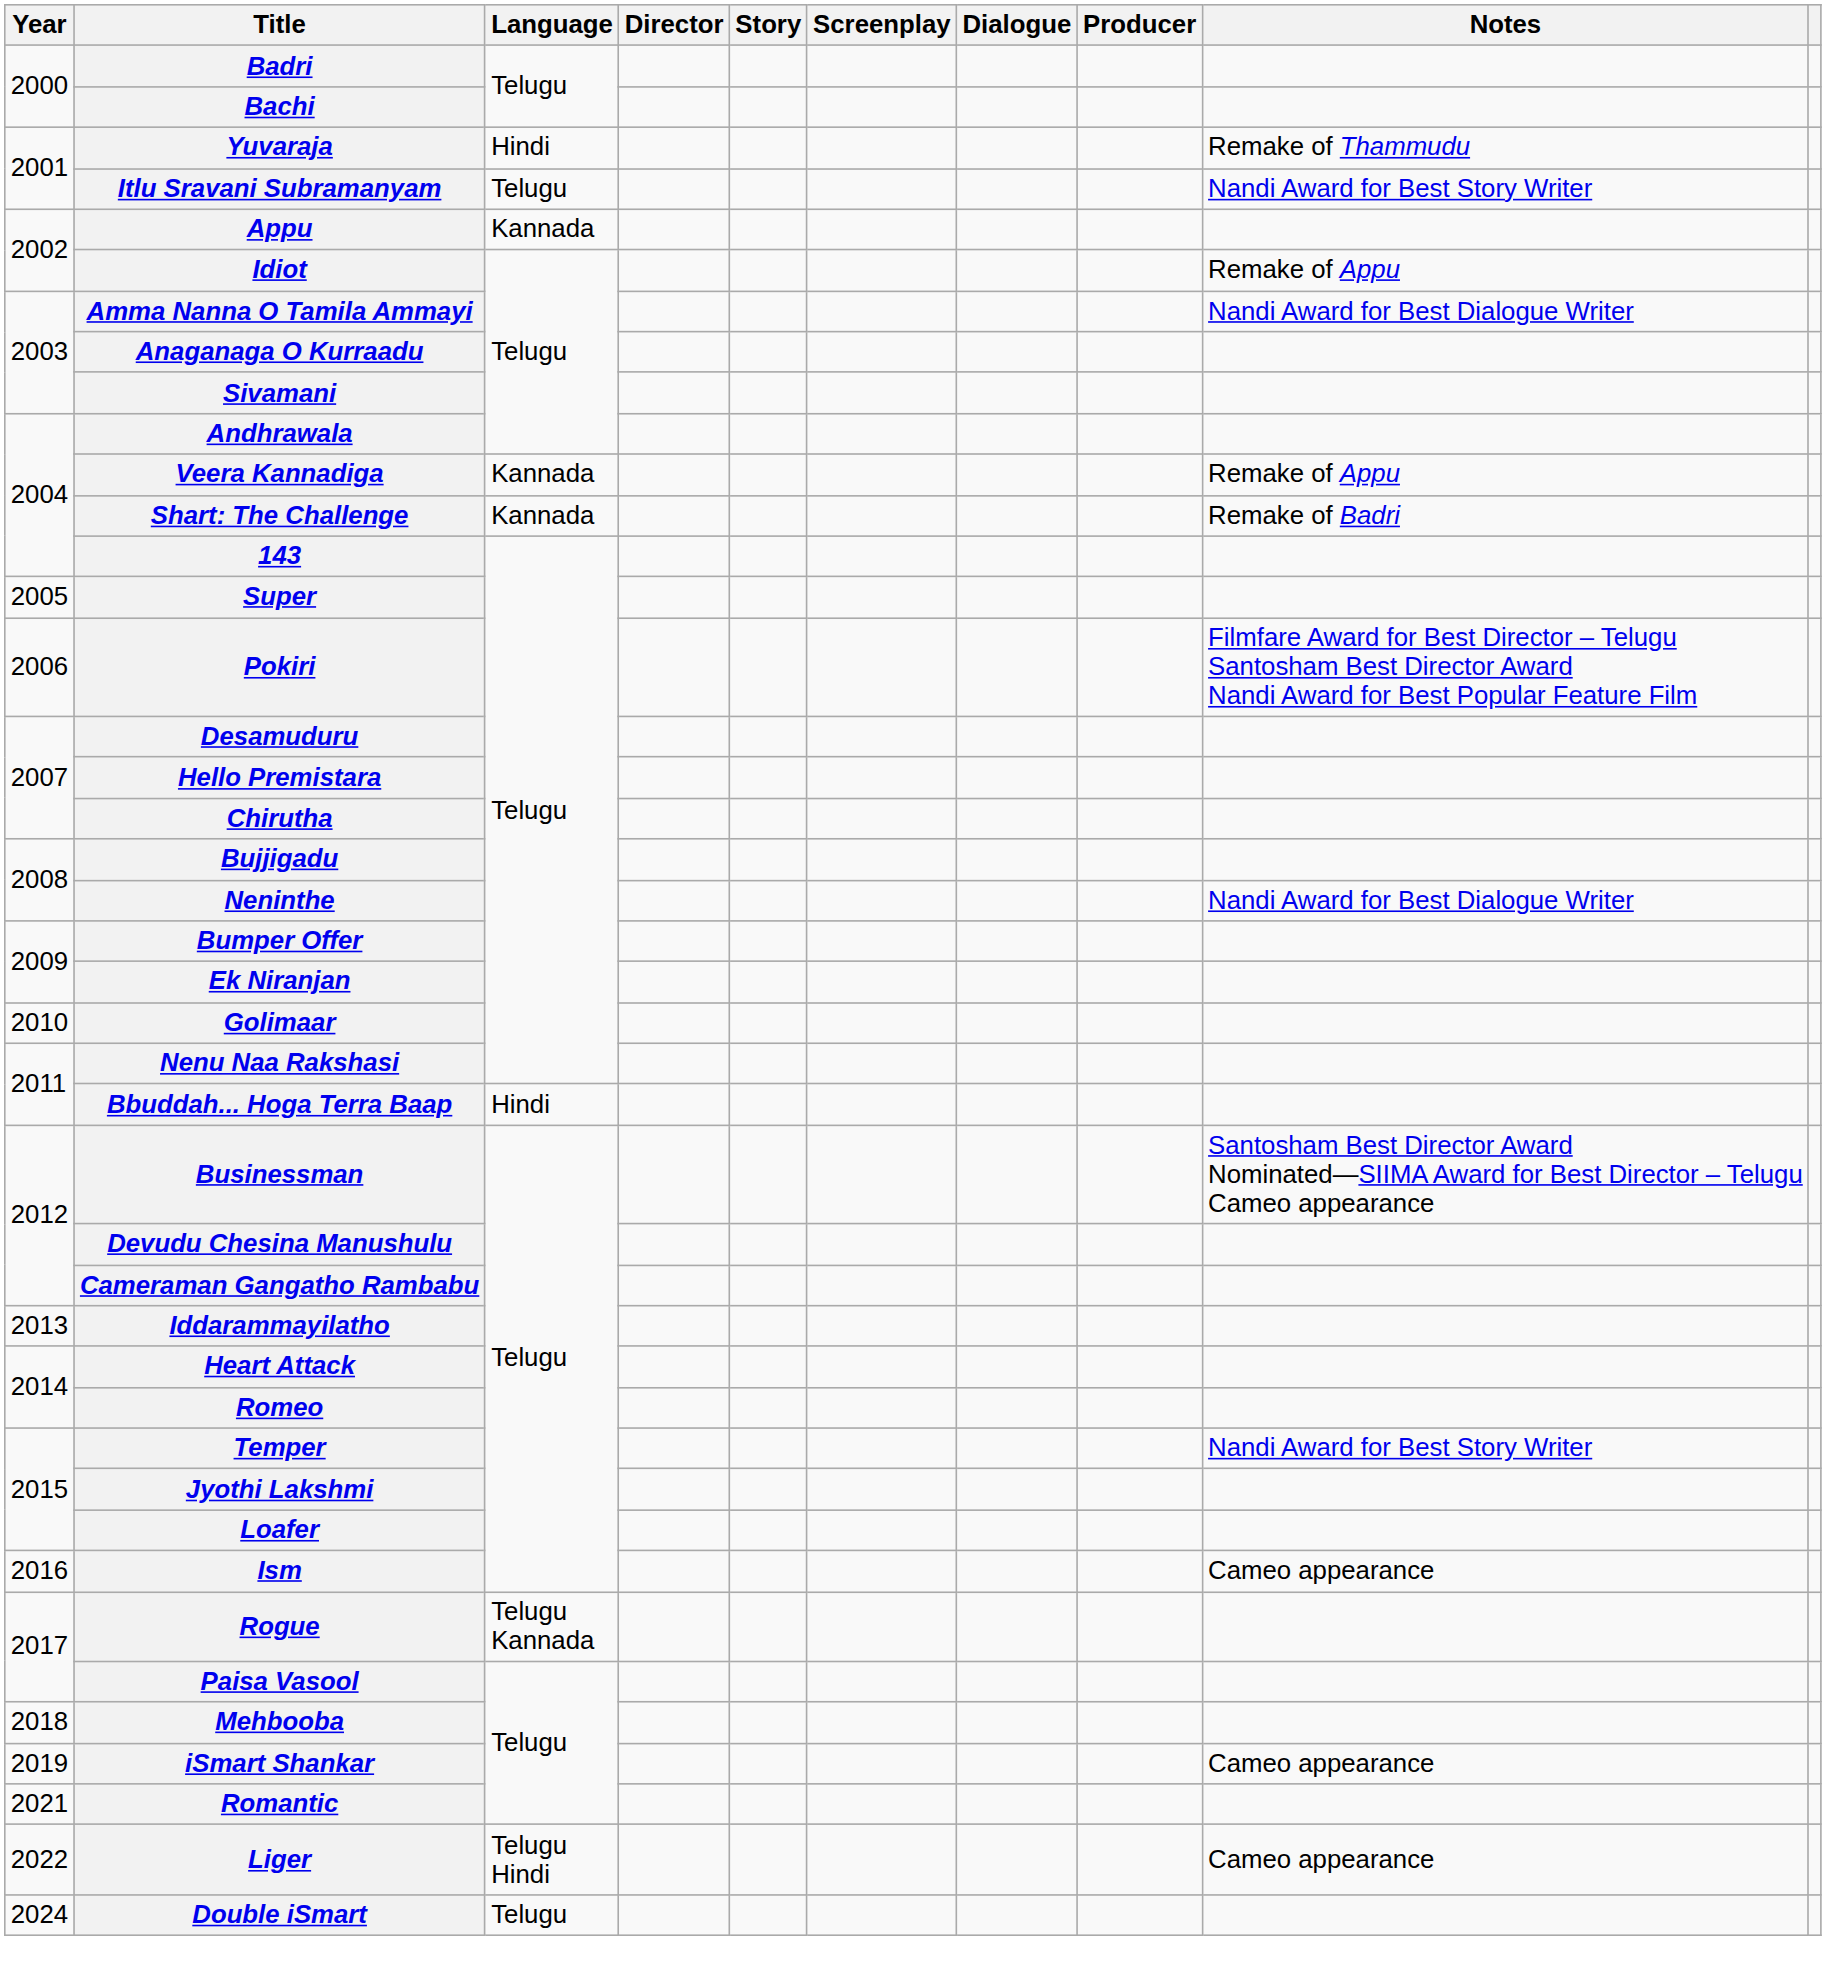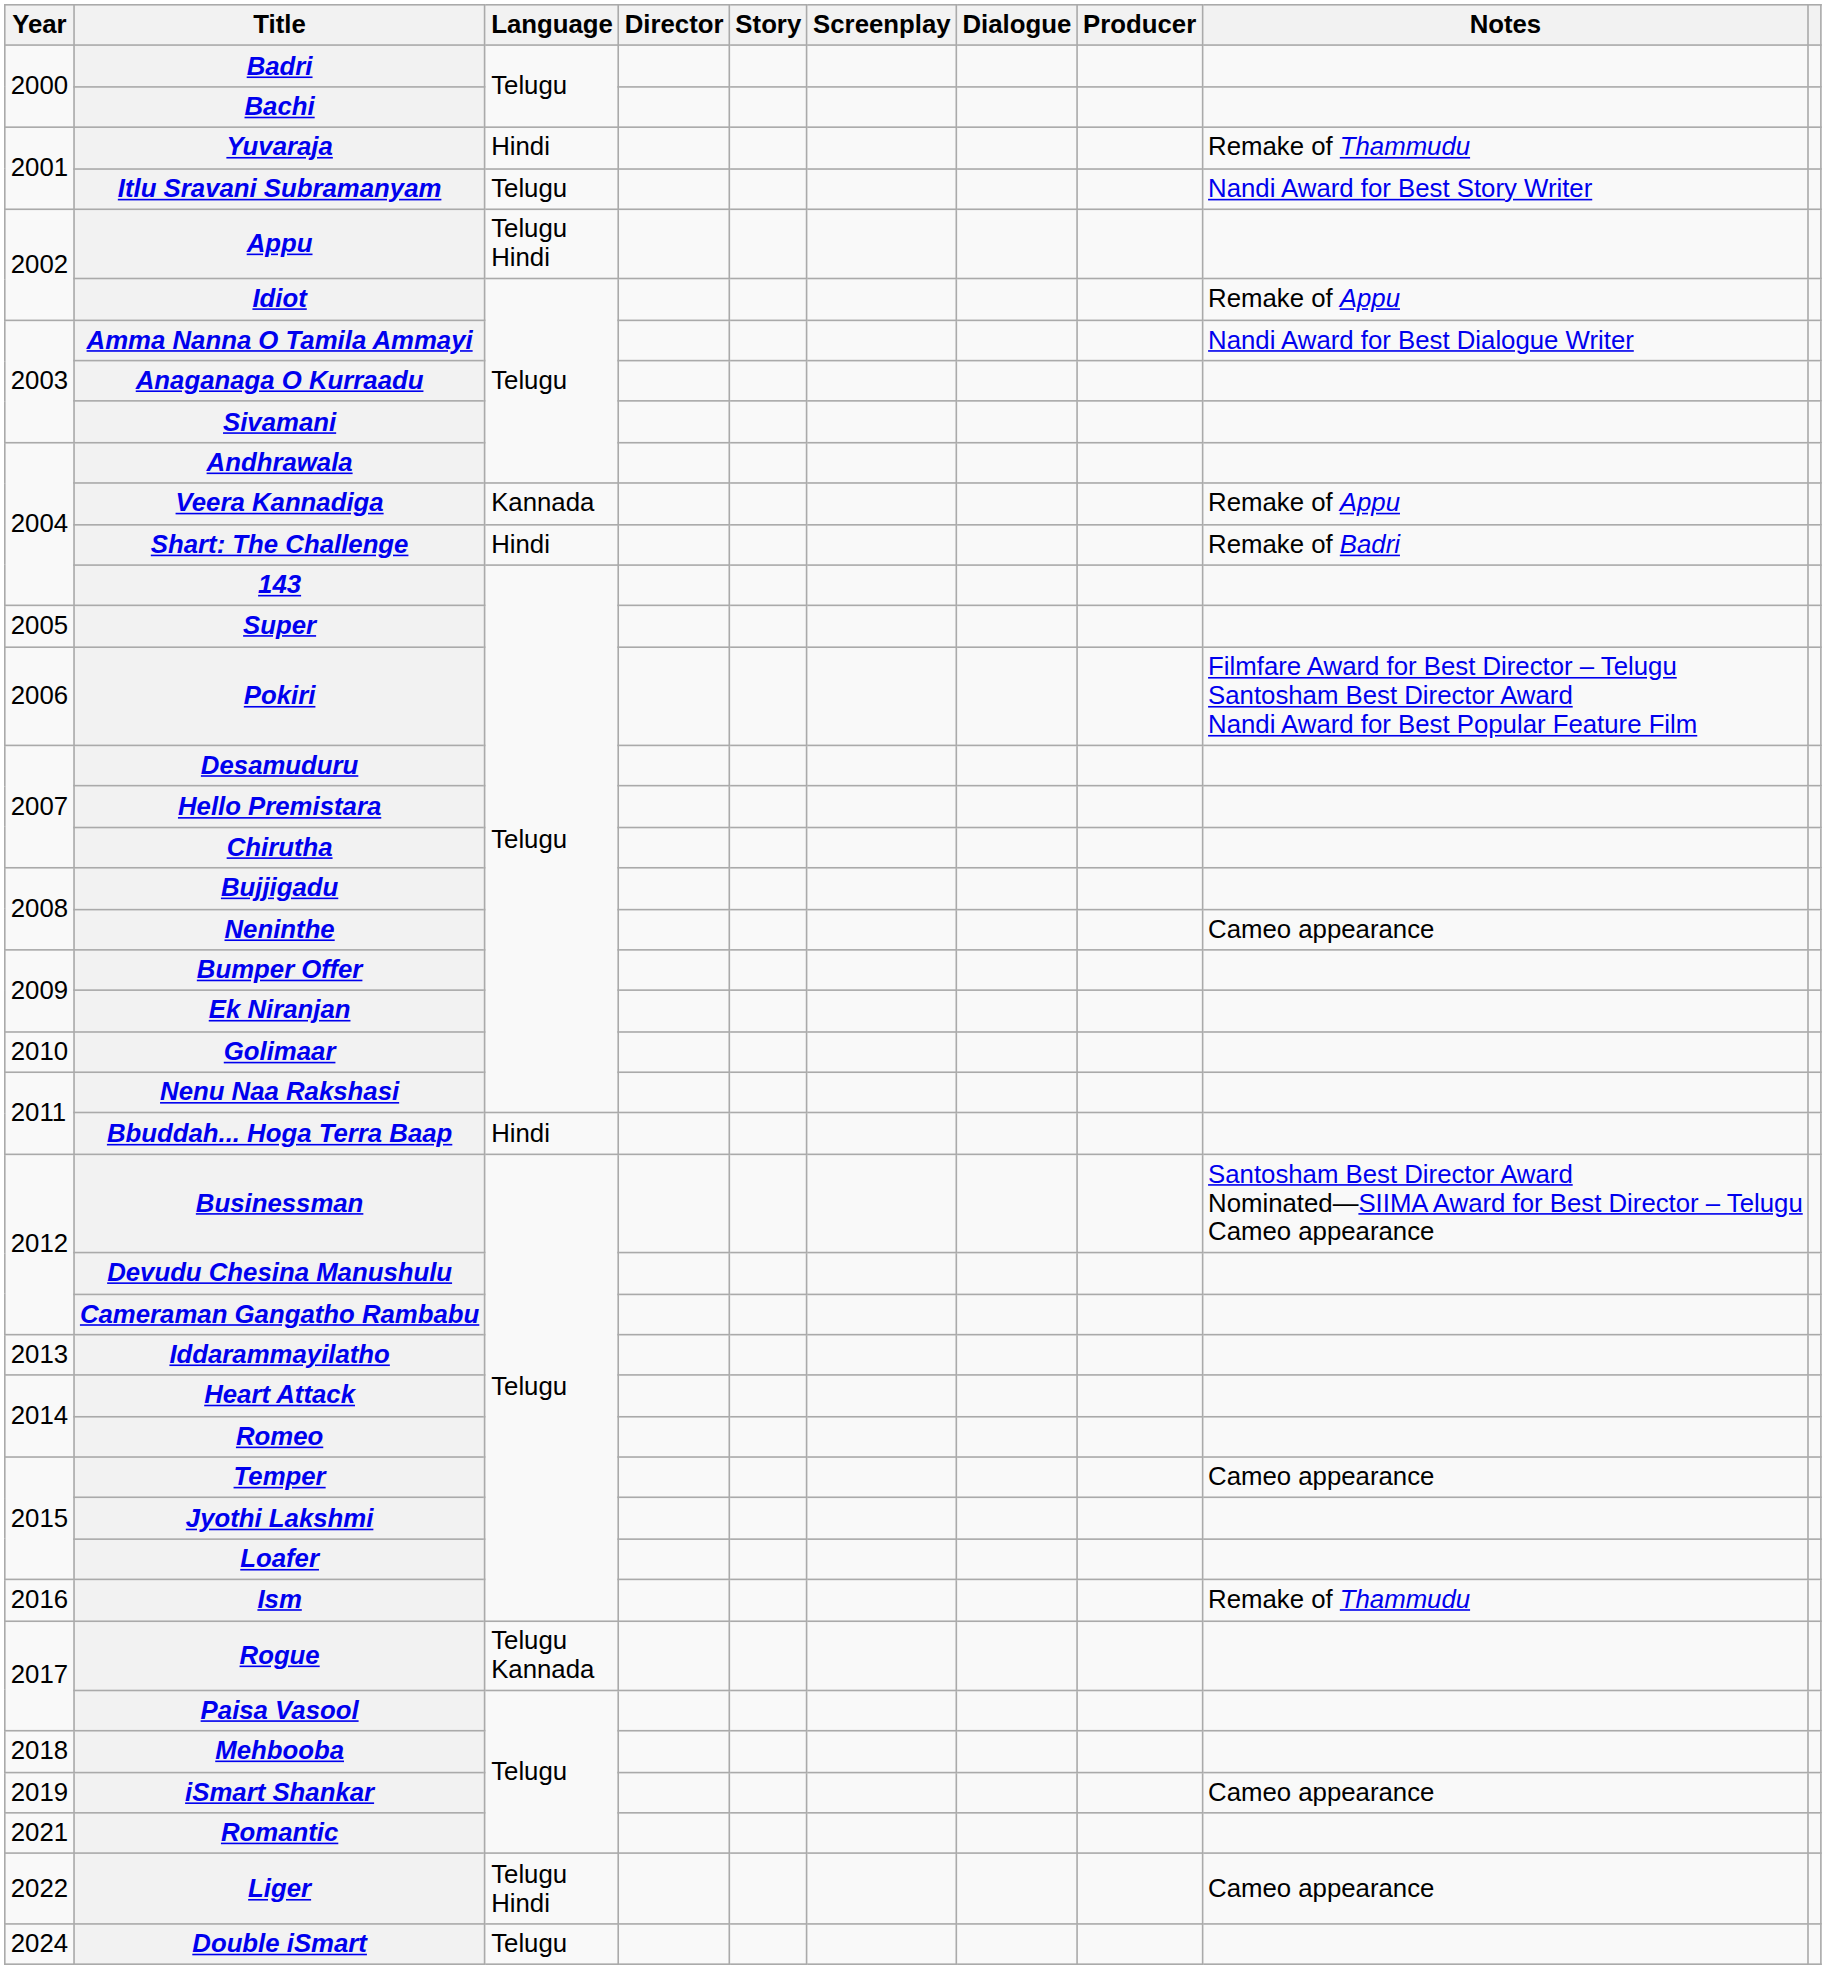Appu | Language: Kannada -> Telugu Hindi
Shart: The Challenge | Language: Kannada -> Hindi
Neninthe | Notes: Nandi Award for Best Dialogue Writer -> Cameo appearance
Temper | Notes: Nandi Award for Best Story Writer -> Cameo appearance
Ism | Notes: Cameo appearance -> Remake of Thammudu
